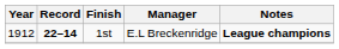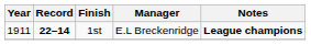1st | Year: 1912 -> 1911
